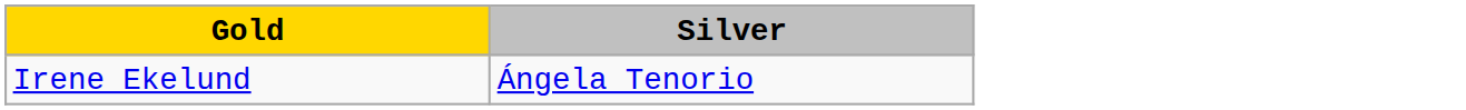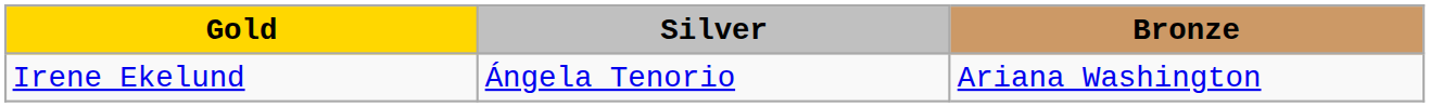+ column: Bronze | Ariana Washington
